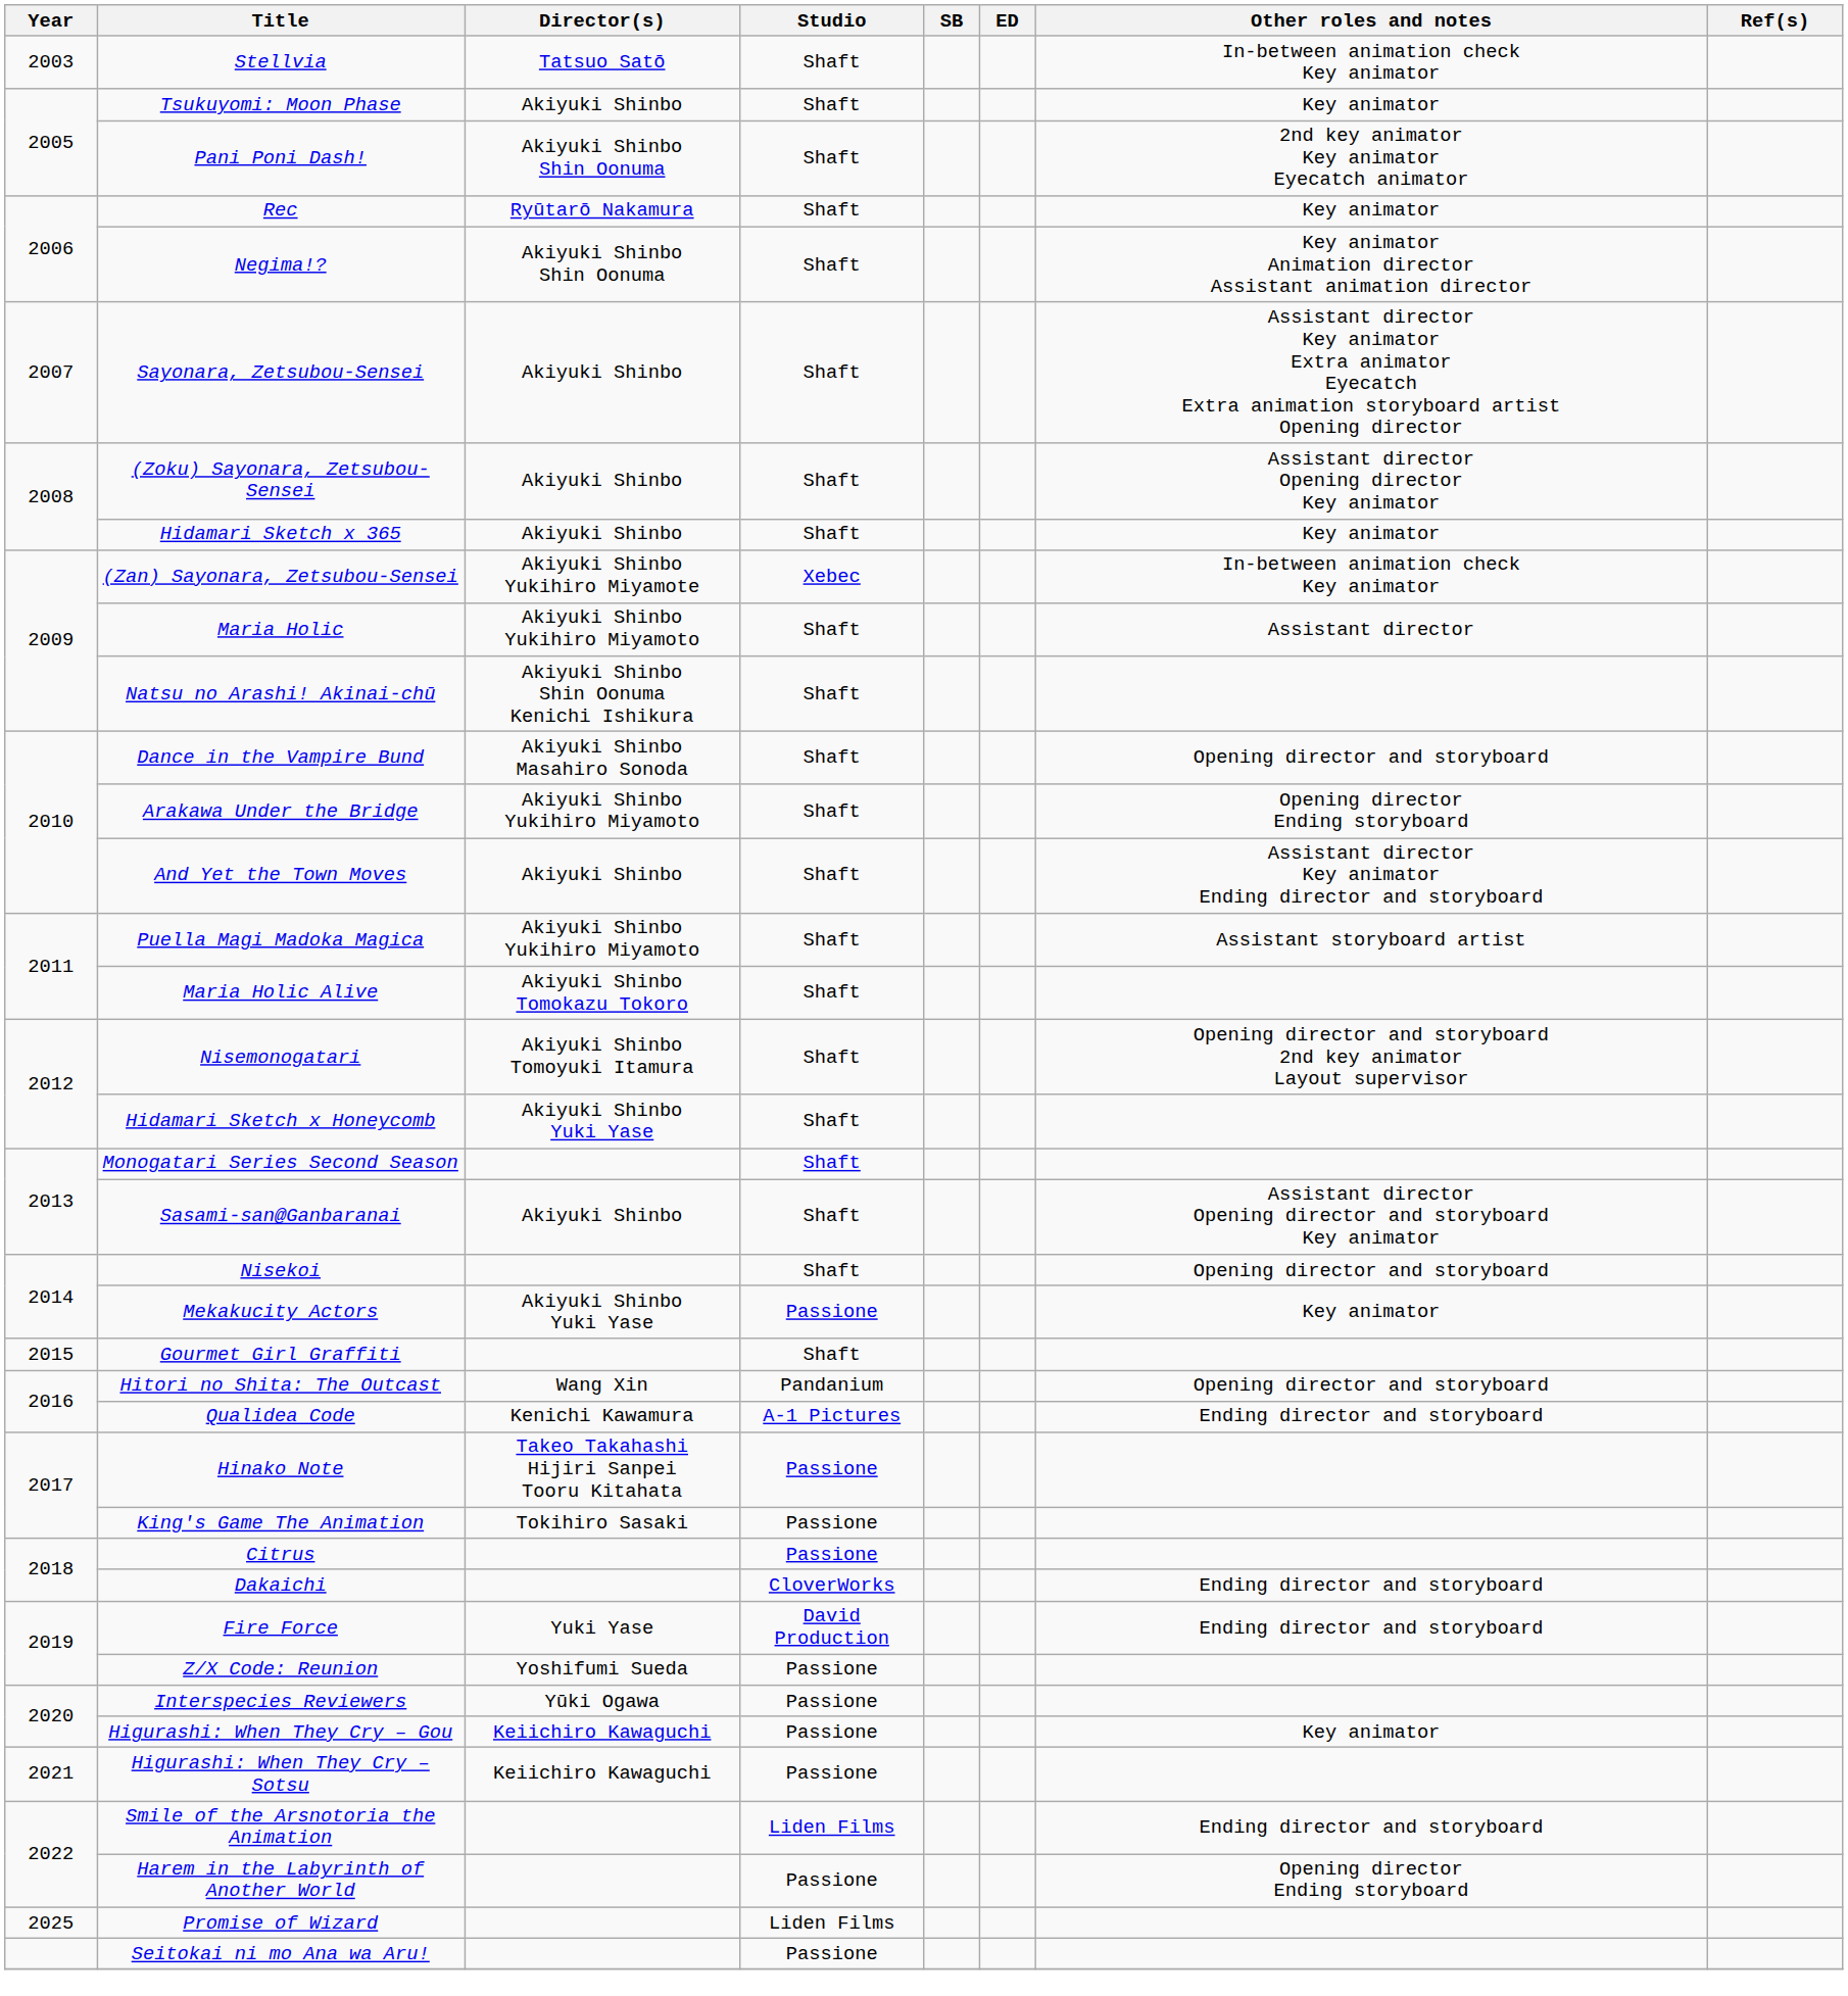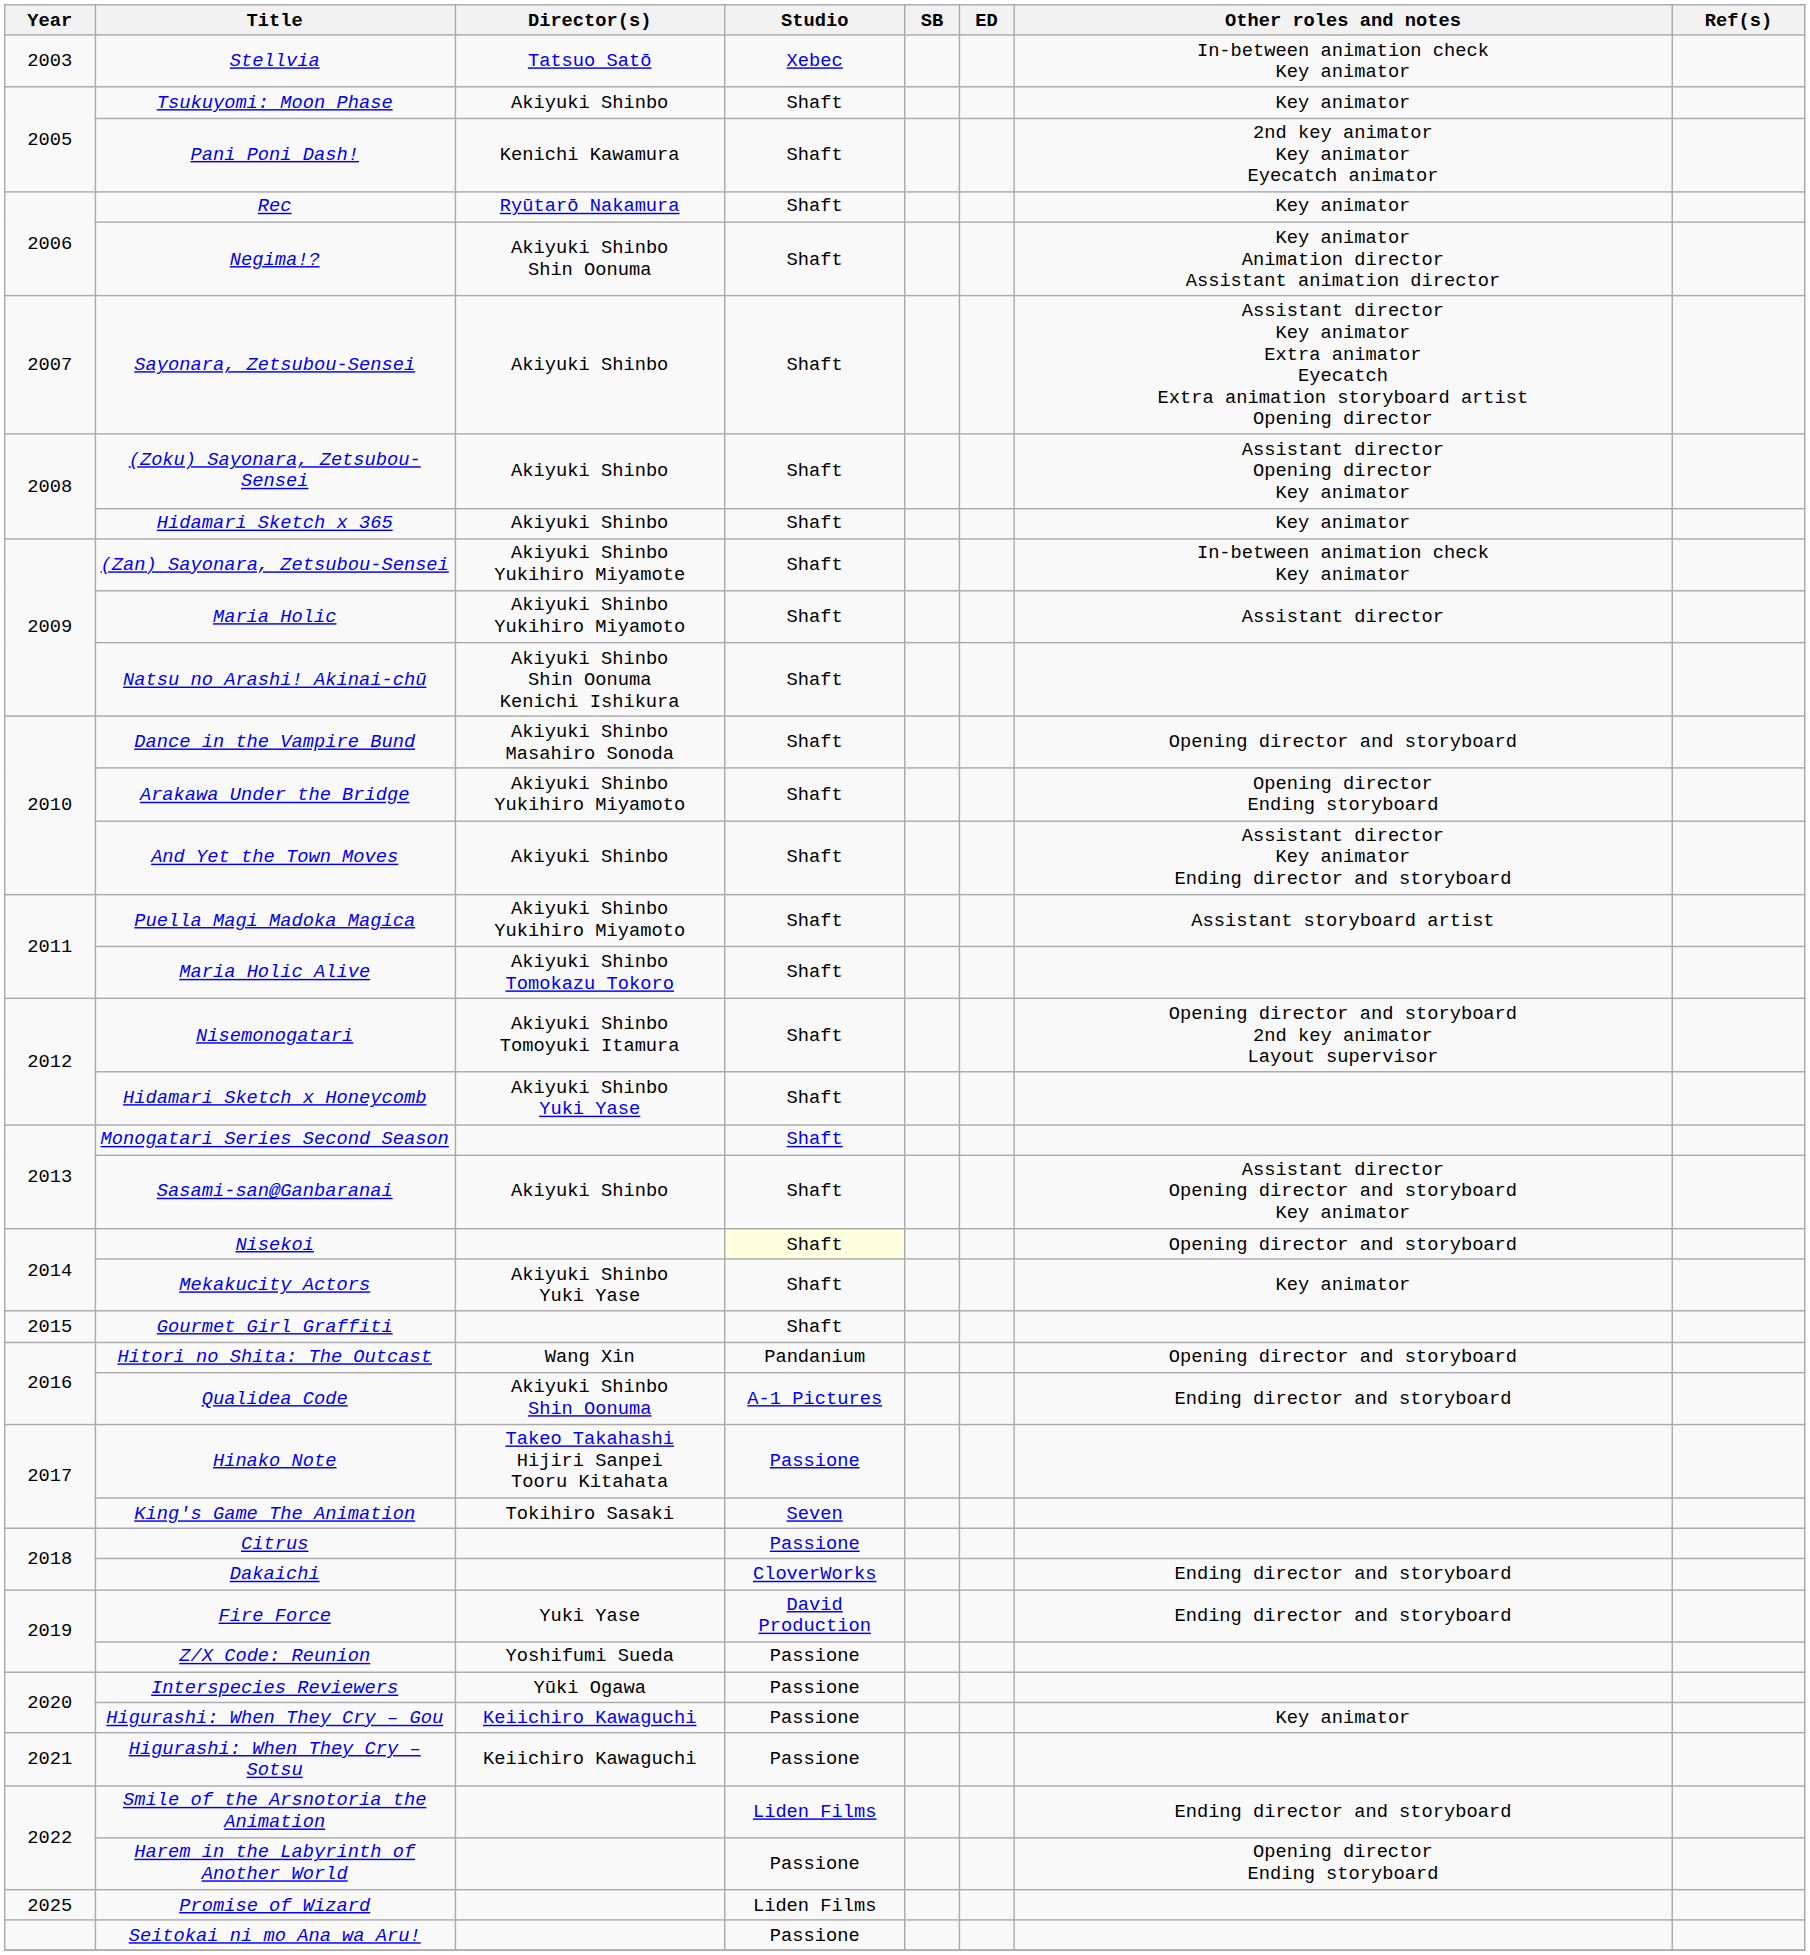Stellvia | Studio: Shaft -> Xebec
Pani Poni Dash! | Director(s): Akiyuki Shinbo Shin Oonuma -> Kenichi Kawamura
(Zan) Sayonara, Zetsubou-Sensei | Studio: Xebec -> Shaft
Nisekoi | Studio: no background -> lightyellow background
Mekakucity Actors | Studio: Passione -> Shaft
Qualidea Code | Director(s): Kenichi Kawamura -> Akiyuki Shinbo Shin Oonuma
King's Game The Animation | Studio: Passione -> Seven
